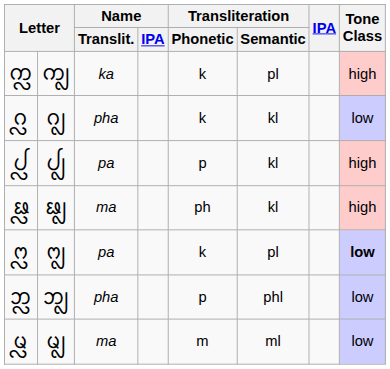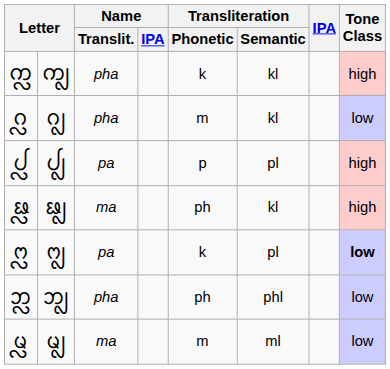ᨠ᩠ᩃ | Name / Translit.: ka -> pha
ᨠ᩠ᩃ | Transliteration / Semantic: pl -> kl
ᨣ᩠ᩃ | Transliteration / Phonetic: k -> m
ᨸ᩠ᩃ | Transliteration / Semantic: kl -> pl
ᨽ᩠ᩃ | Transliteration / Phonetic: p -> ph
